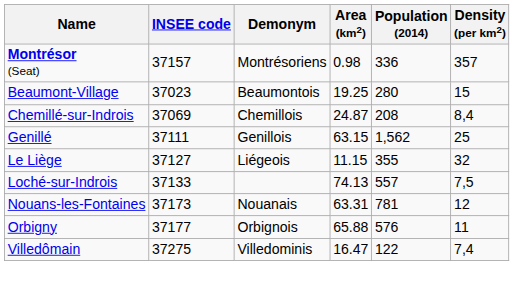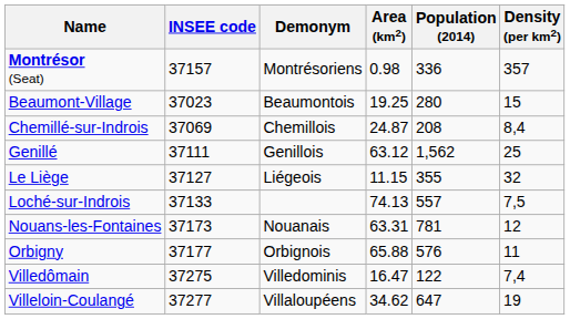Genillé | Area (km2): 63.15 -> 63.12
+ row: Villeloin-Coulangé | 37277 | Villaloupéens | 34.62 | 647 | 19
